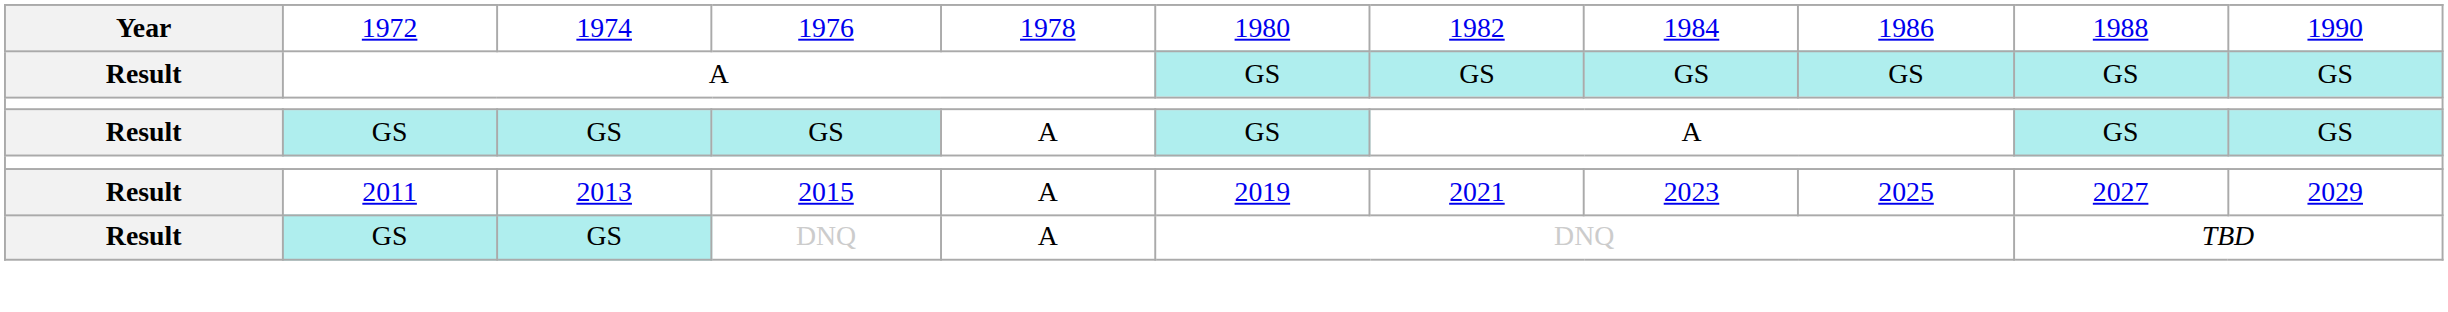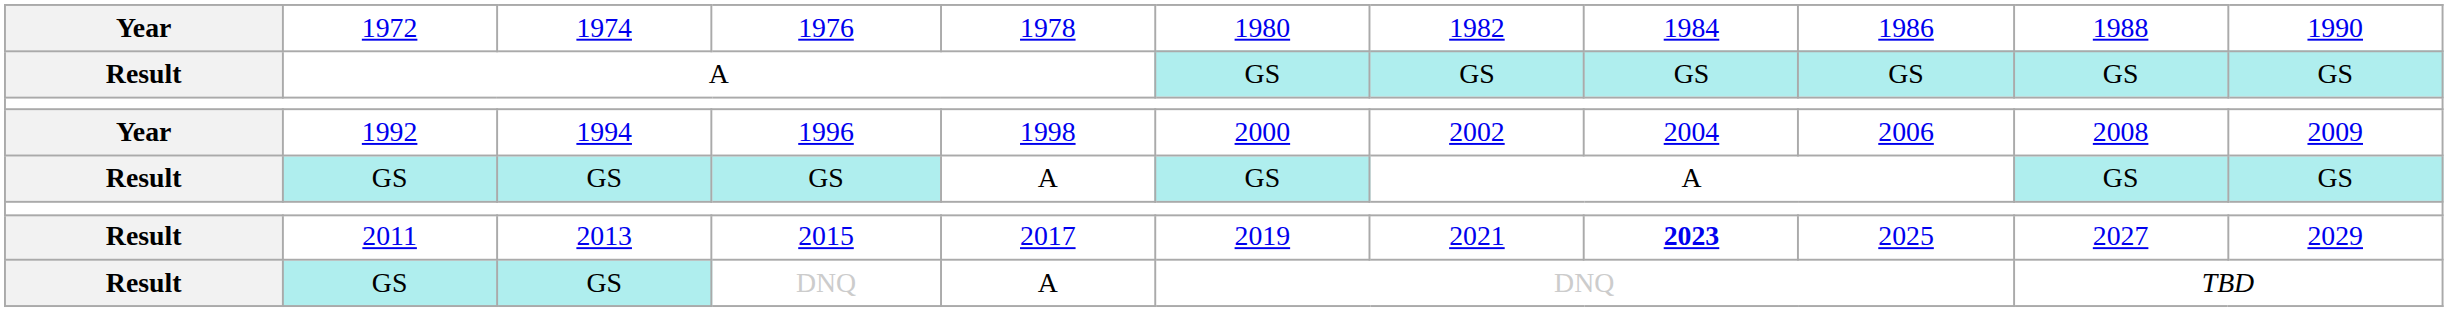+ row: Year | 1992 | 1994 | 1996 | 1998 | 2000 | 2002 | 2004 | 2006 | 2008 | 2009
2015 | column 5: A -> 2017
2015 | column 8: normal -> bold
